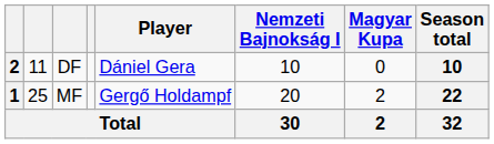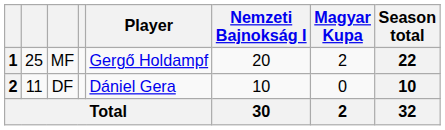rows swapped: MF <-> DF
